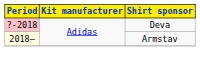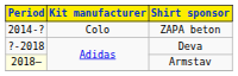+ row: 2014-? | Colo | ZAPA beton
Deva | Period: pink background -> no background
